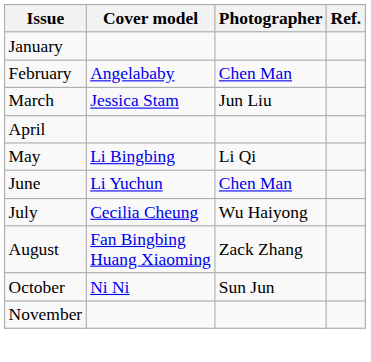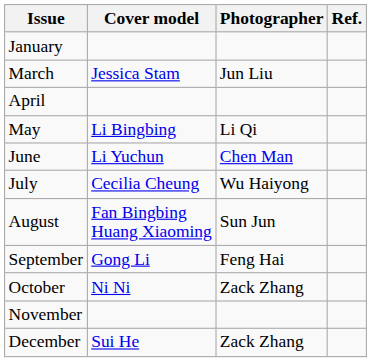- row: February | Angelababy | Chen Man
August | Photographer: Zack Zhang -> Sun Jun
+ row: September | Gong Li | Feng Hai
October | Photographer: Sun Jun -> Zack Zhang
+ row: December | Sui He | Zack Zhang
